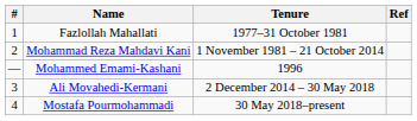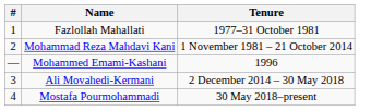- column: Ref
